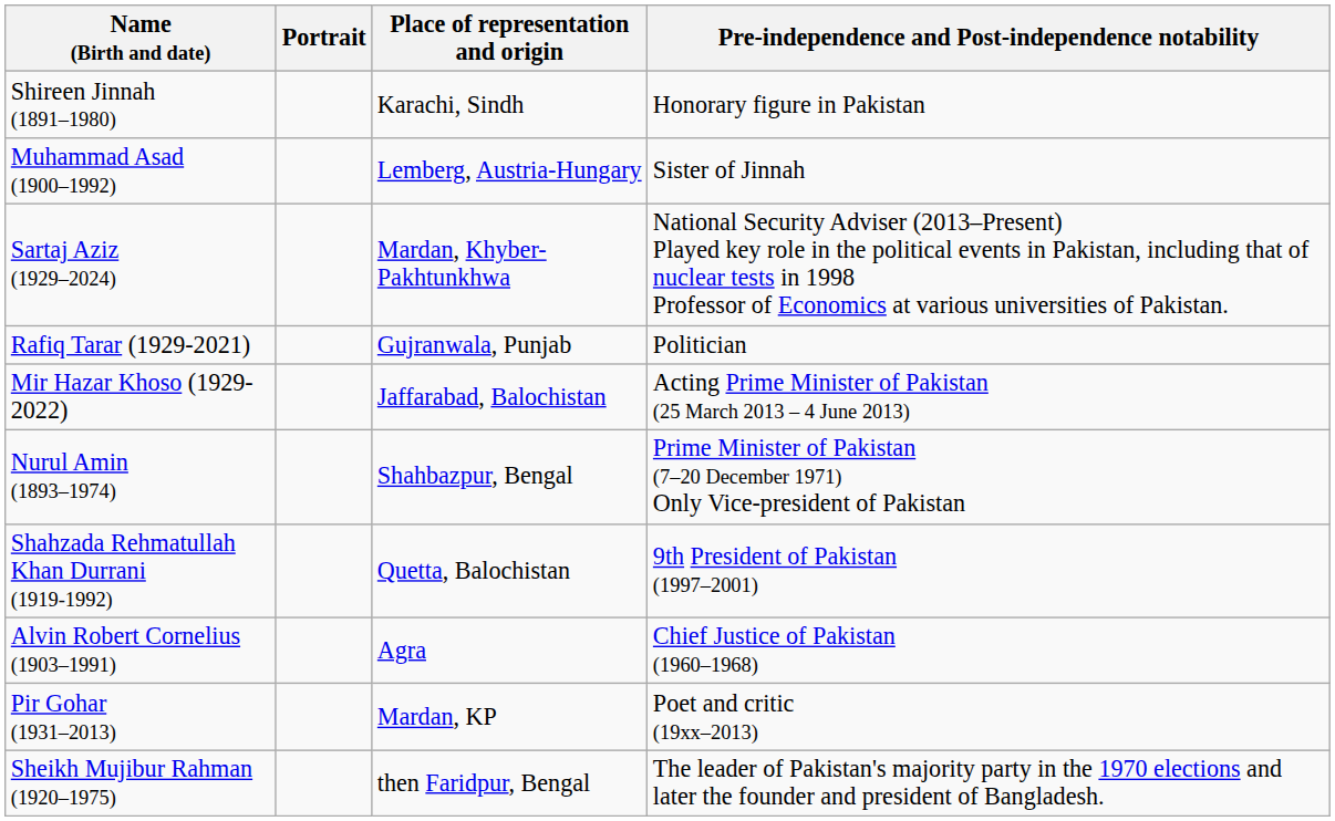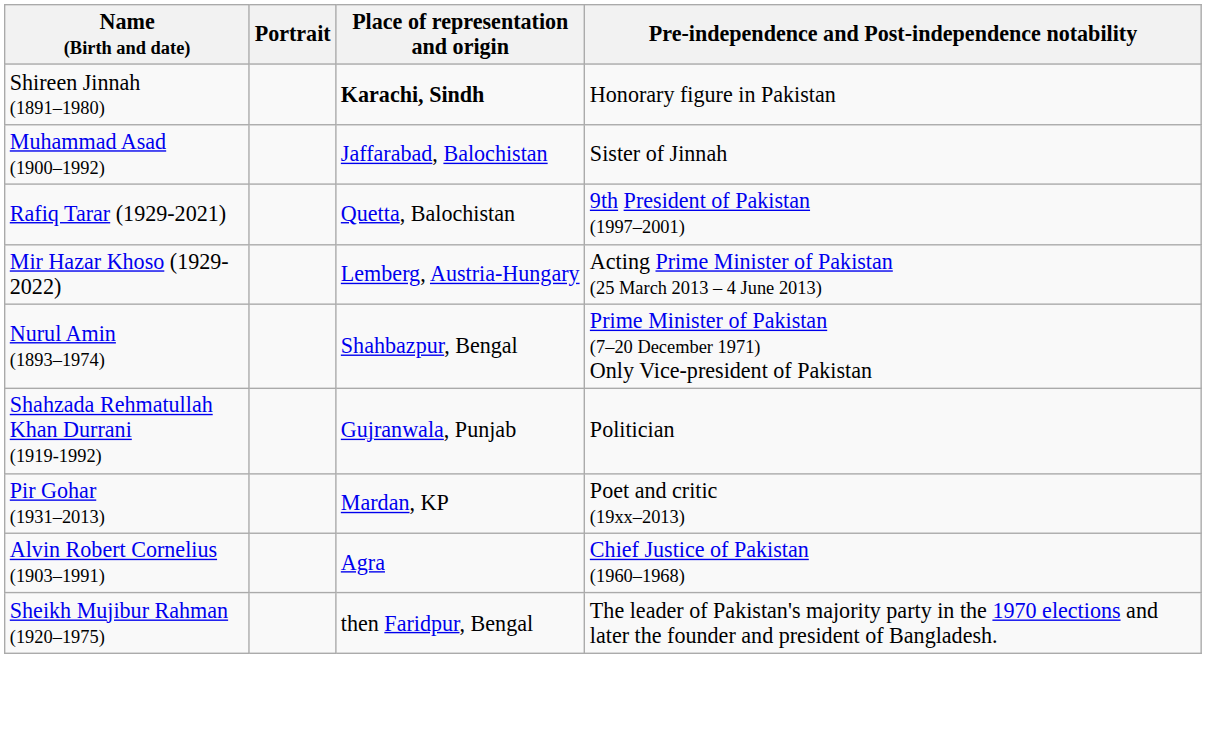Shireen Jinnah (1891–1980) | Place of representation and origin: normal -> bold
Muhammad Asad (1900–1992) | Place of representation and origin: Lemberg, Austria-Hungary -> Jaffarabad, Balochistan
- row: Sartaj Aziz (1929–2024) | Mardan, Khyber-Pakhtunkhwa | National Security Adviser (2013–Present) Played key role in the political events in Pakistan, including that of nuclear tests in 1998 Professor of Economics at various universities of Pakistan.
Rafiq Tarar (1929-2021) | Place of representation and origin: Gujranwala, Punjab -> Quetta, Balochistan
Rafiq Tarar (1929-2021) | Pre-independence and Post-independence notability: Politician -> 9th President of Pakistan (1997–2001)
Mir Hazar Khoso (1929-2022) | Place of representation and origin: Jaffarabad, Balochistan -> Lemberg, Austria-Hungary
Shahzada Rehmatullah Khan Durrani (1919-1992) | Place of representation and origin: Quetta, Balochistan -> Gujranwala, Punjab
Shahzada Rehmatullah Khan Durrani (1919-1992) | Pre-independence and Post-independence notability: 9th President of Pakistan (1997–2001) -> Politician
rows swapped: Alvin Robert Cornelius (1903–1991) <-> Pir Gohar (1931–2013)
